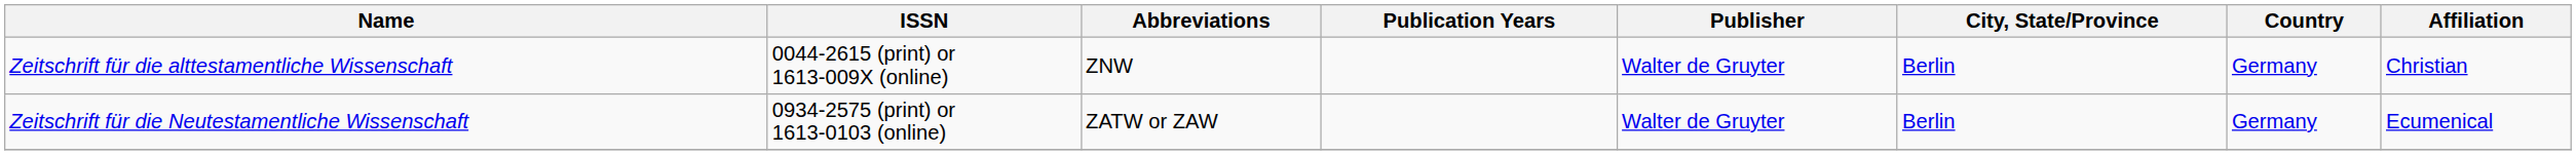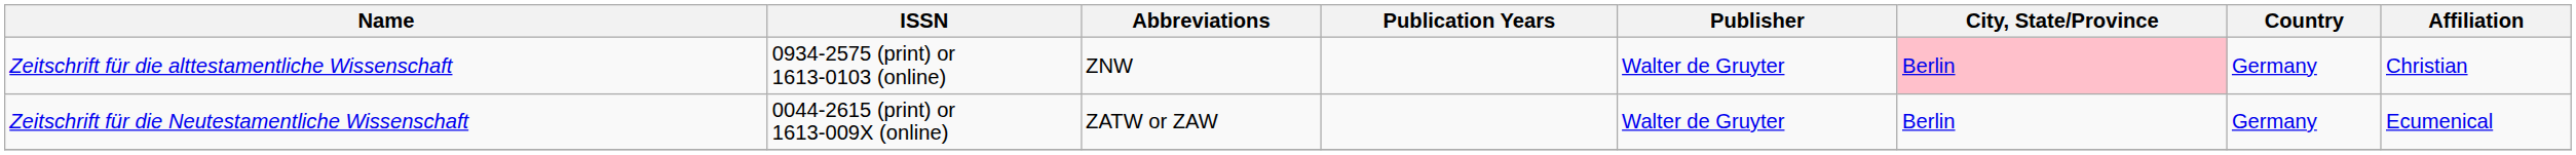Zeitschrift für die alttestamentliche Wissenschaft | ISSN: 0044-2615 (print) or 1613-009X (online) -> 0934-2575 (print) or 1613-0103 (online)
Zeitschrift für die alttestamentliche Wissenschaft | City, State/Province: no background -> pink background
Zeitschrift für die Neutestamentliche Wissenschaft | ISSN: 0934-2575 (print) or 1613-0103 (online) -> 0044-2615 (print) or 1613-009X (online)
